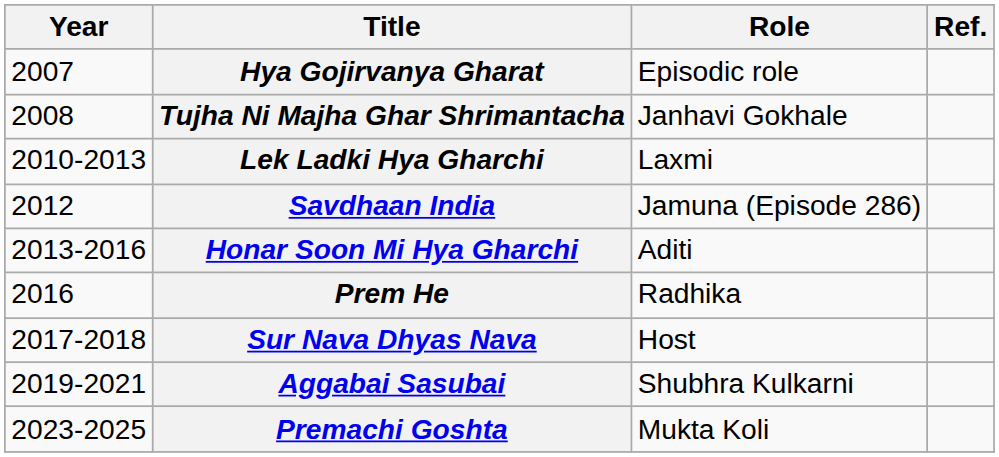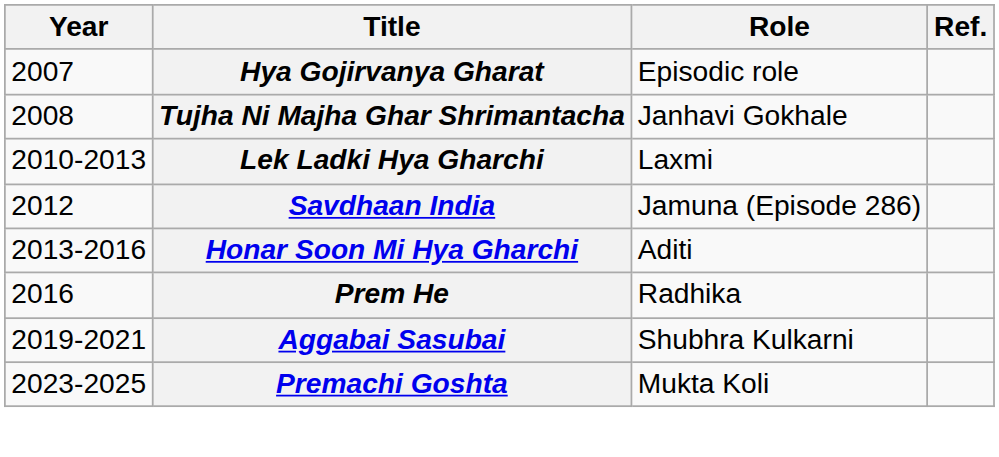- row: 2017-2018 | Sur Nava Dhyas Nava | Host
